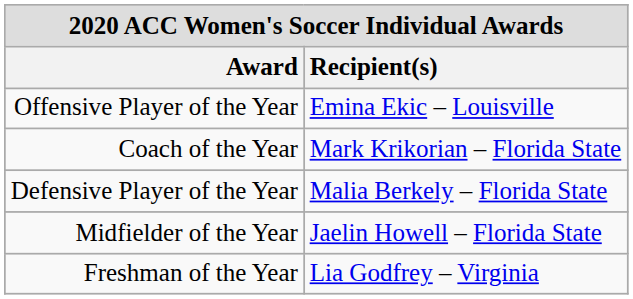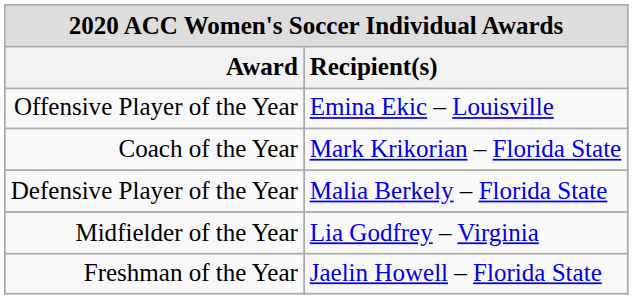Midfielder of the Year | Recipient(s): Jaelin Howell – Florida State -> Lia Godfrey – Virginia
Freshman of the Year | Recipient(s): Lia Godfrey – Virginia -> Jaelin Howell – Florida State
